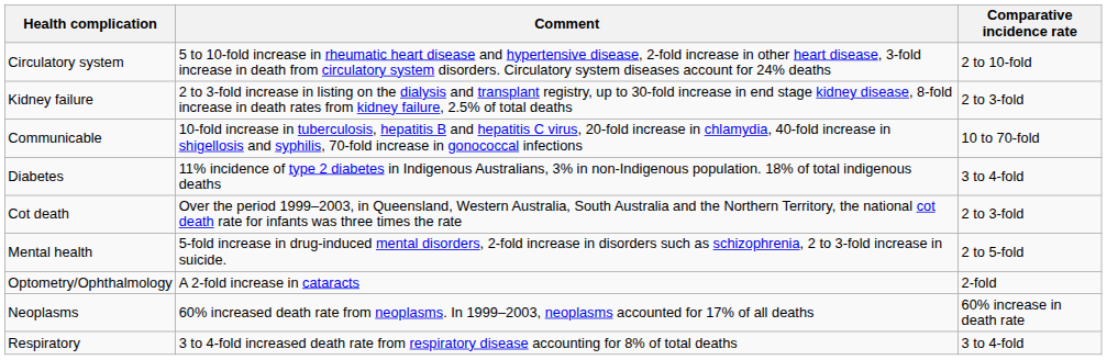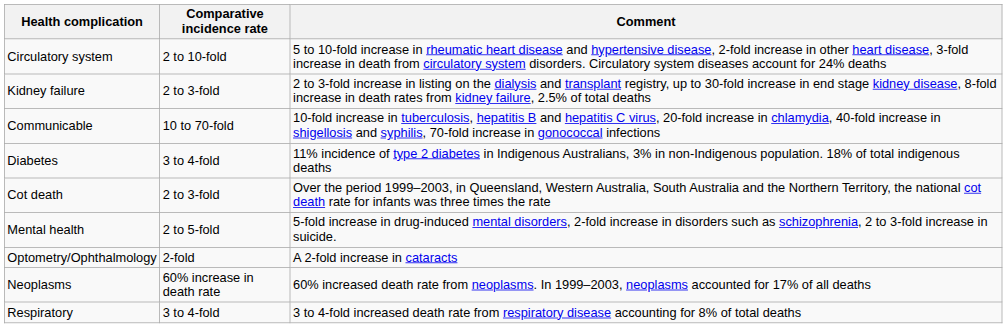columns swapped: Comparative incidence rate <-> Comment
